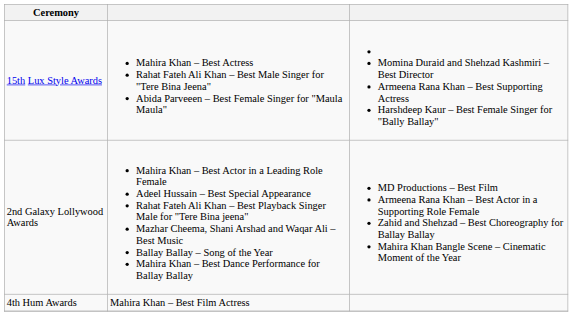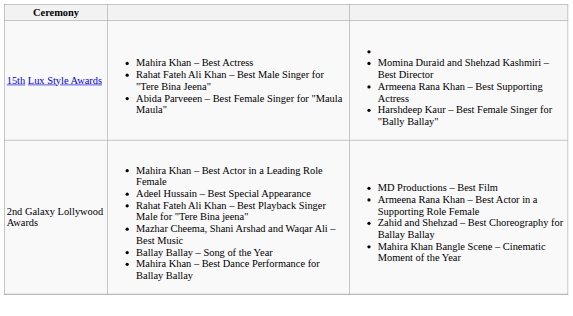- row: 4th Hum Awards | Mahira Khan – Best Film Actress
